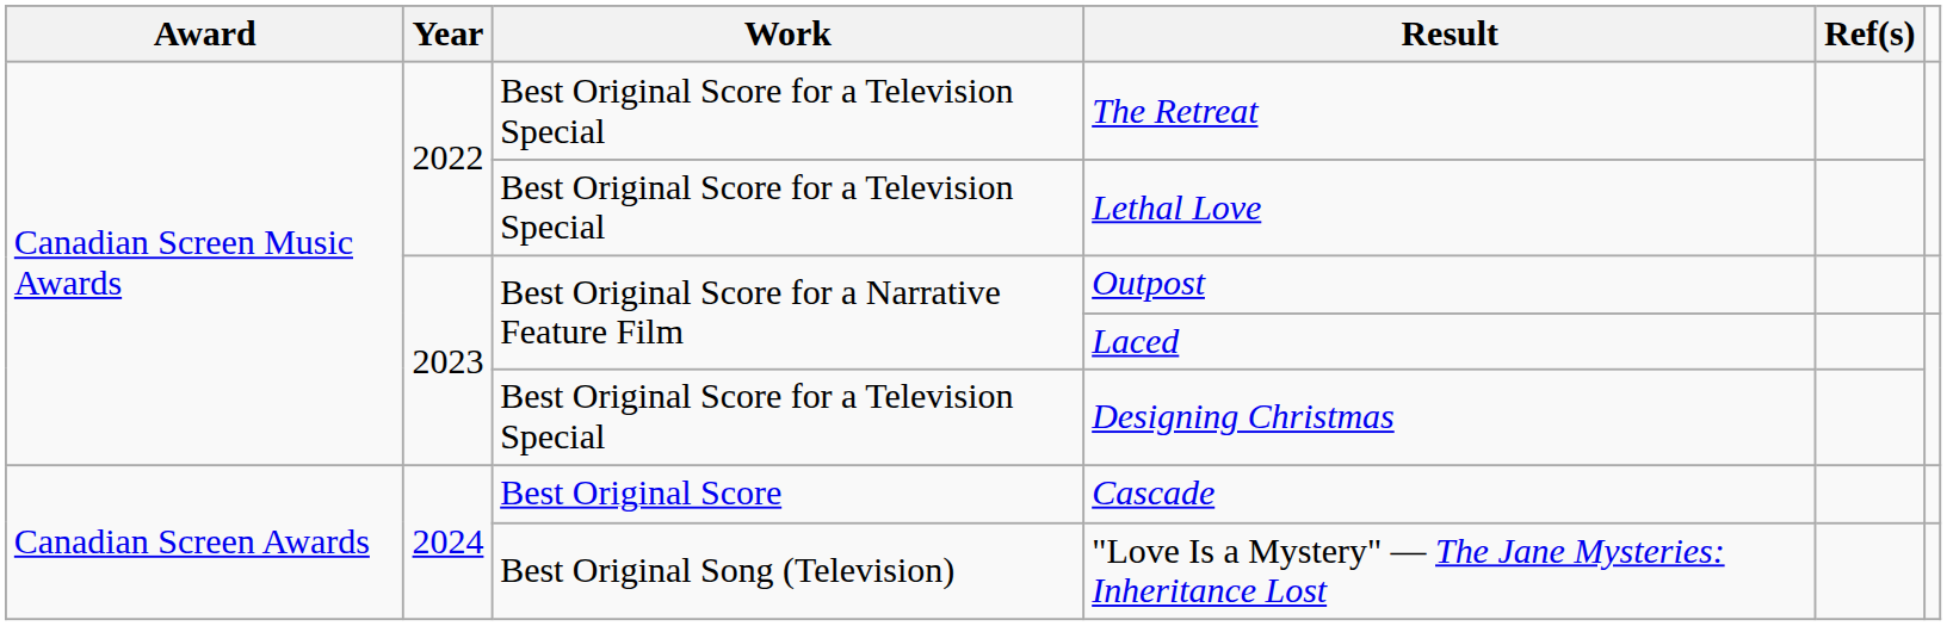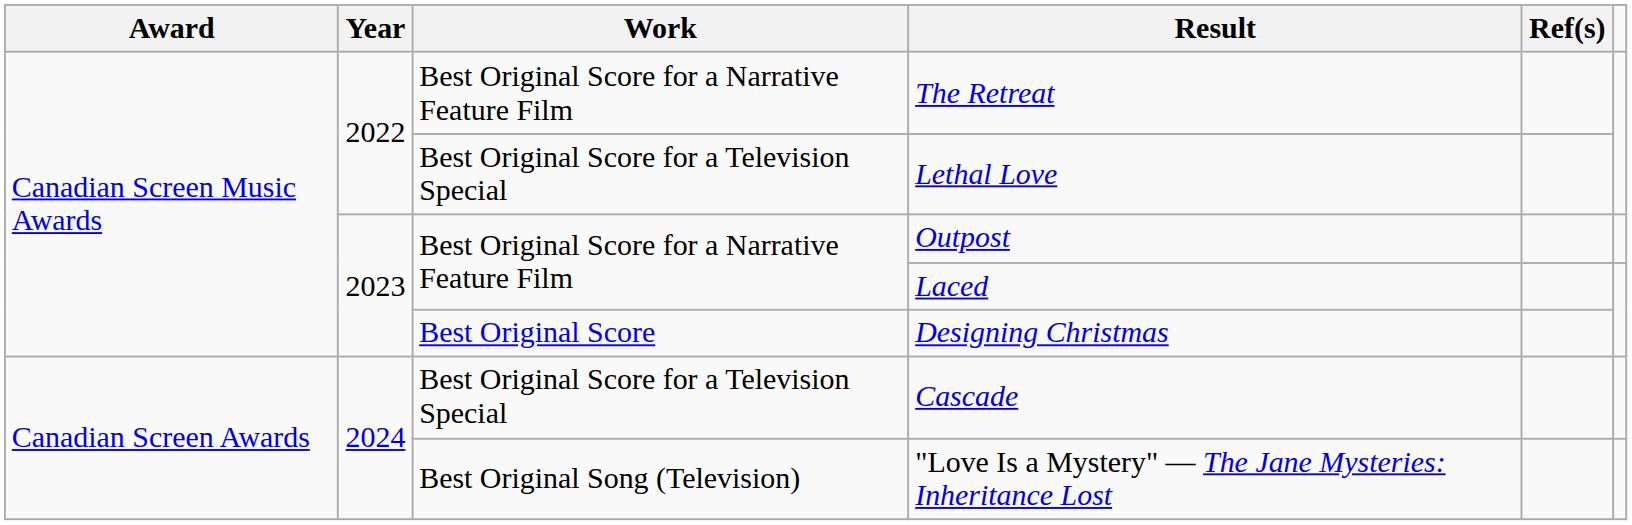The Retreat | Work: Best Original Score for a Television Special -> Best Original Score for a Narrative Feature Film
Designing Christmas | Work: Best Original Score for a Television Special -> Best Original Score
Cascade | Work: Best Original Score -> Best Original Score for a Television Special
